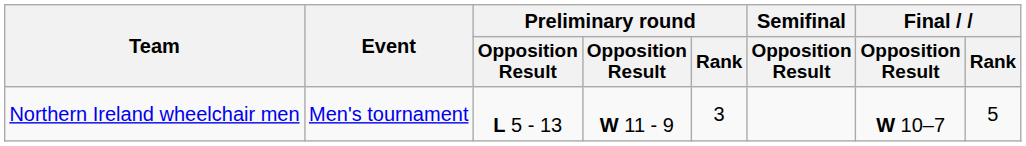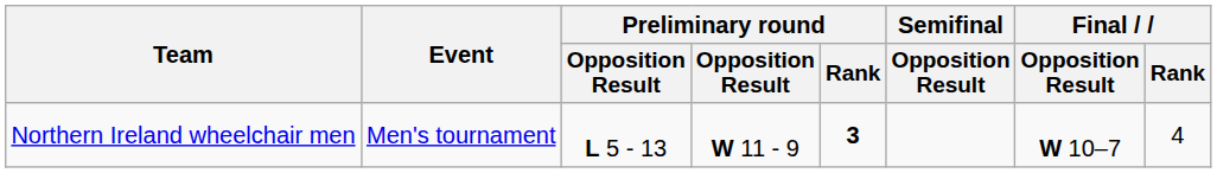Northern Ireland wheelchair men | Preliminary round / Rank: normal -> bold
Northern Ireland wheelchair men | Final / Rank: 5 -> 4
